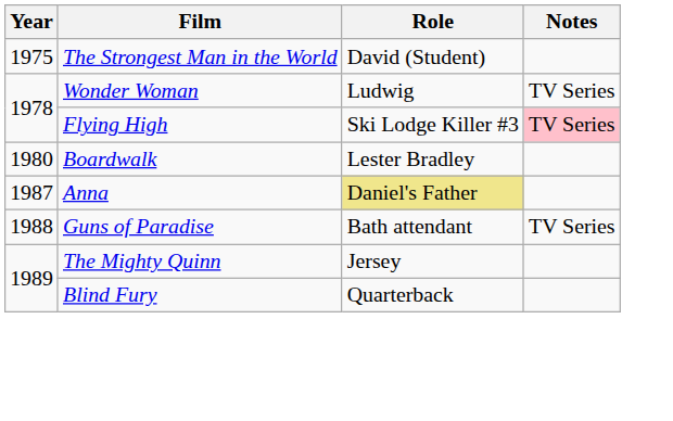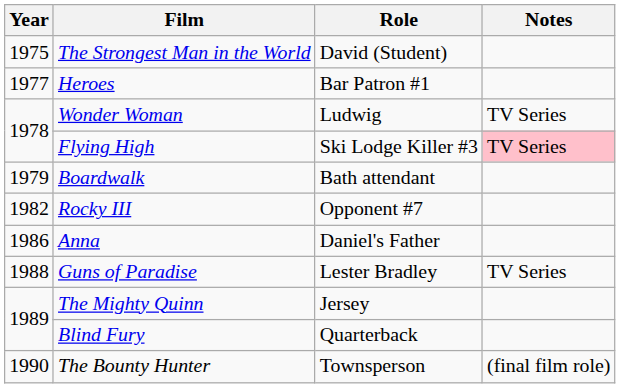+ row: 1977 | Heroes | Bar Patron #1
Boardwalk | Year: 1980 -> 1979
Boardwalk | Role: Lester Bradley -> Bath attendant
+ row: 1982 | Rocky III | Opponent #7
Anna | Year: 1987 -> 1986
Anna | Role: khaki background -> no background
Guns of Paradise | Role: Bath attendant -> Lester Bradley
+ row: 1990 | The Bounty Hunter | Townsperson | (final film role)
